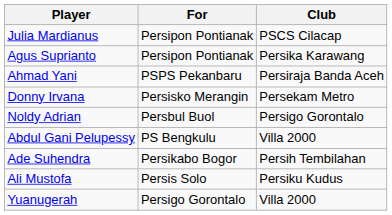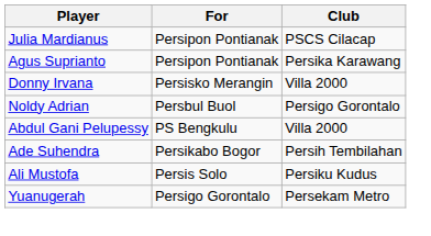- row: Ahmad Yani | PSPS Pekanbaru | Persiraja Banda Aceh
Donny Irvana | Club: Persekam Metro -> Villa 2000
Yuanugerah | Club: Villa 2000 -> Persekam Metro
